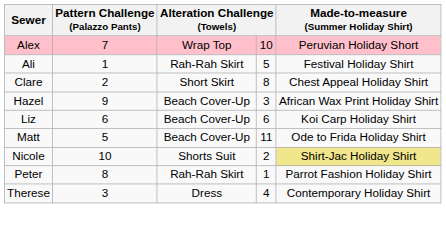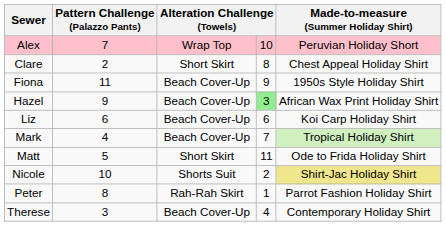- row: Ali | 1 | Rah-Rah Skirt | 5 | Festival Holiday Shirt
+ row: Fiona | 11 | Beach Cover-Up | 9 | 1950s Style Holiday Shirt
Hazel | column 4: no background -> lightgreen background
+ row: Mark | 4 | Beach Cover-Up | 7 | Tropical Holiday Shirt
Matt | column 3: Beach Cover-Up -> Short Skirt
Therese | column 3: Dress -> Beach Cover-Up
